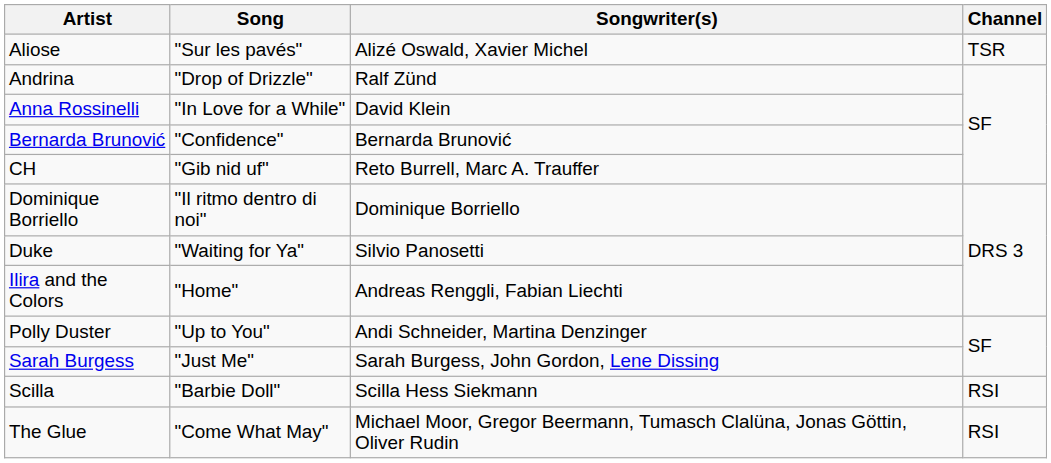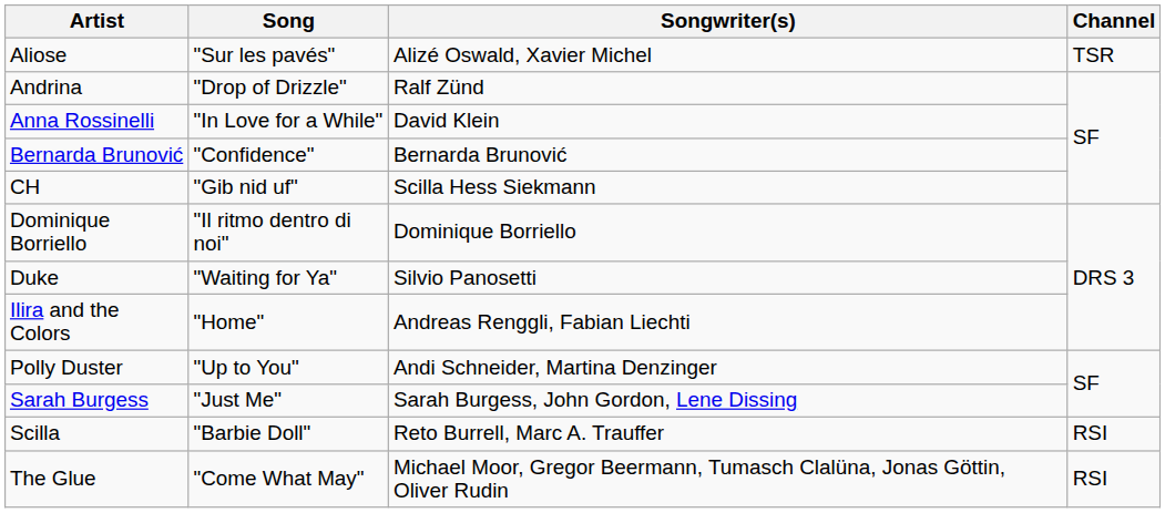CH | Songwriter(s): Reto Burrell, Marc A. Trauffer -> Scilla Hess Siekmann
Scilla | Songwriter(s): Scilla Hess Siekmann -> Reto Burrell, Marc A. Trauffer
